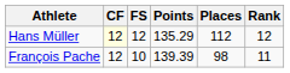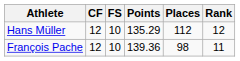Hans Müller | CF: lightyellow background -> no background
Hans Müller | FS: 12 -> 10
François Pache | Points: 139.39 -> 139.36
